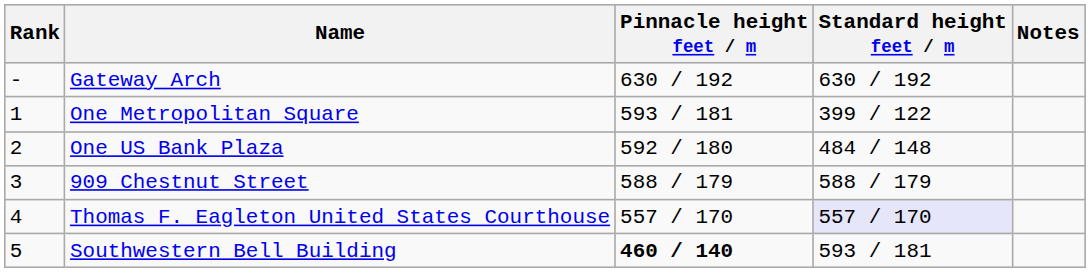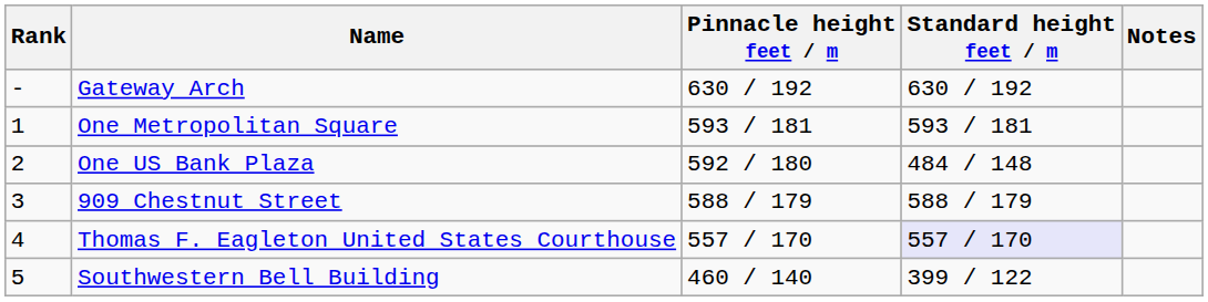One Metropolitan Square | Standard height feet / m: 399 / 122 -> 593 / 181
Southwestern Bell Building | Pinnacle height feet / m: bold -> normal
Southwestern Bell Building | Standard height feet / m: 593 / 181 -> 399 / 122
